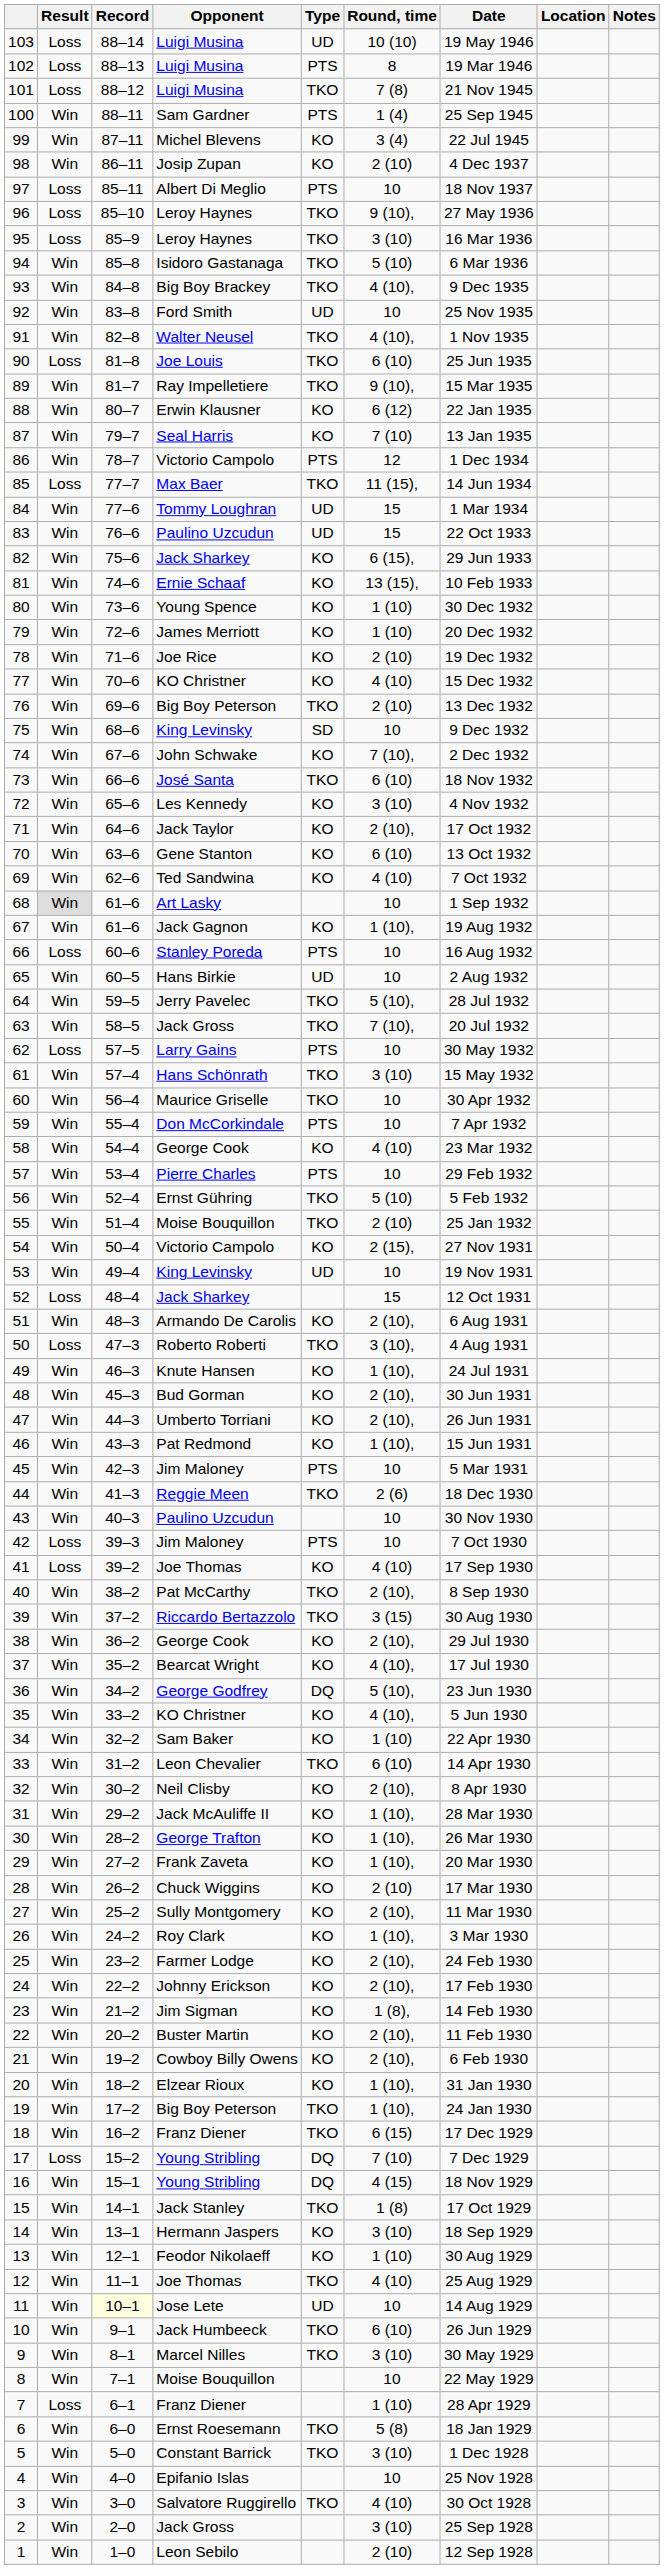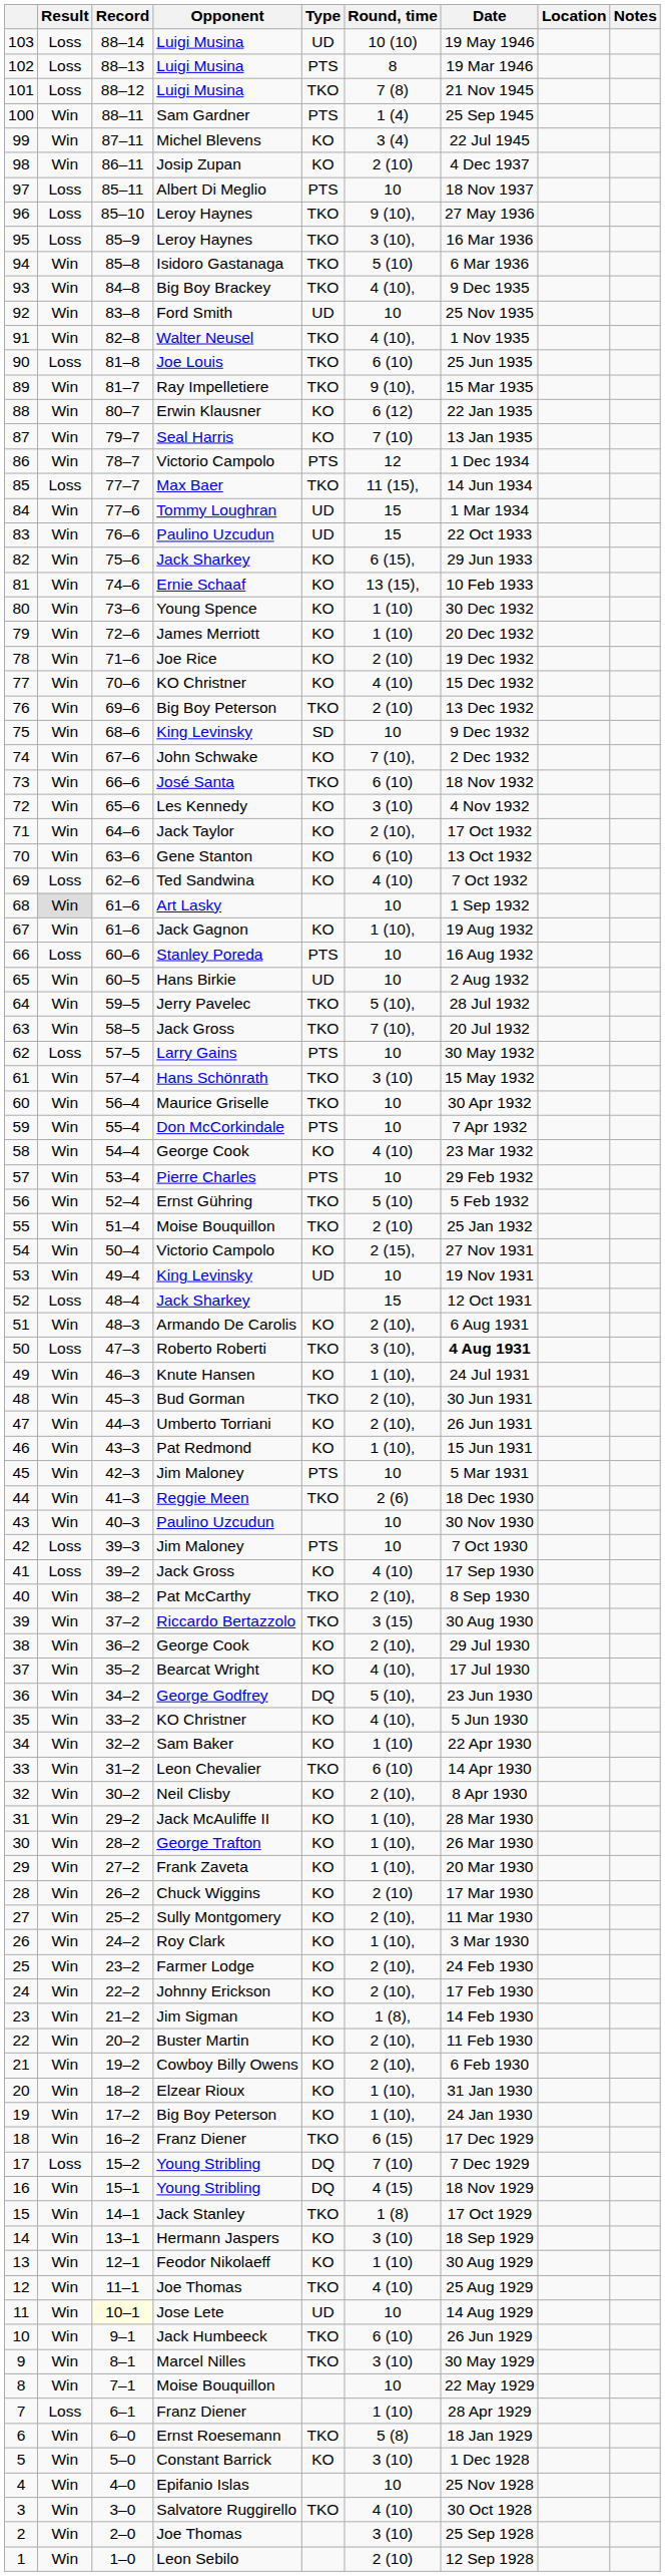95 | Round, time: 3 (10) -> 3 (10),
69 | Result: Win -> Loss
50 | Date: normal -> bold
48 | Type: KO -> TKO
41 | Opponent: Joe Thomas -> Jack Gross
19 | Type: TKO -> KO
5 | Type: TKO -> KO
2 | Opponent: Jack Gross -> Joe Thomas
